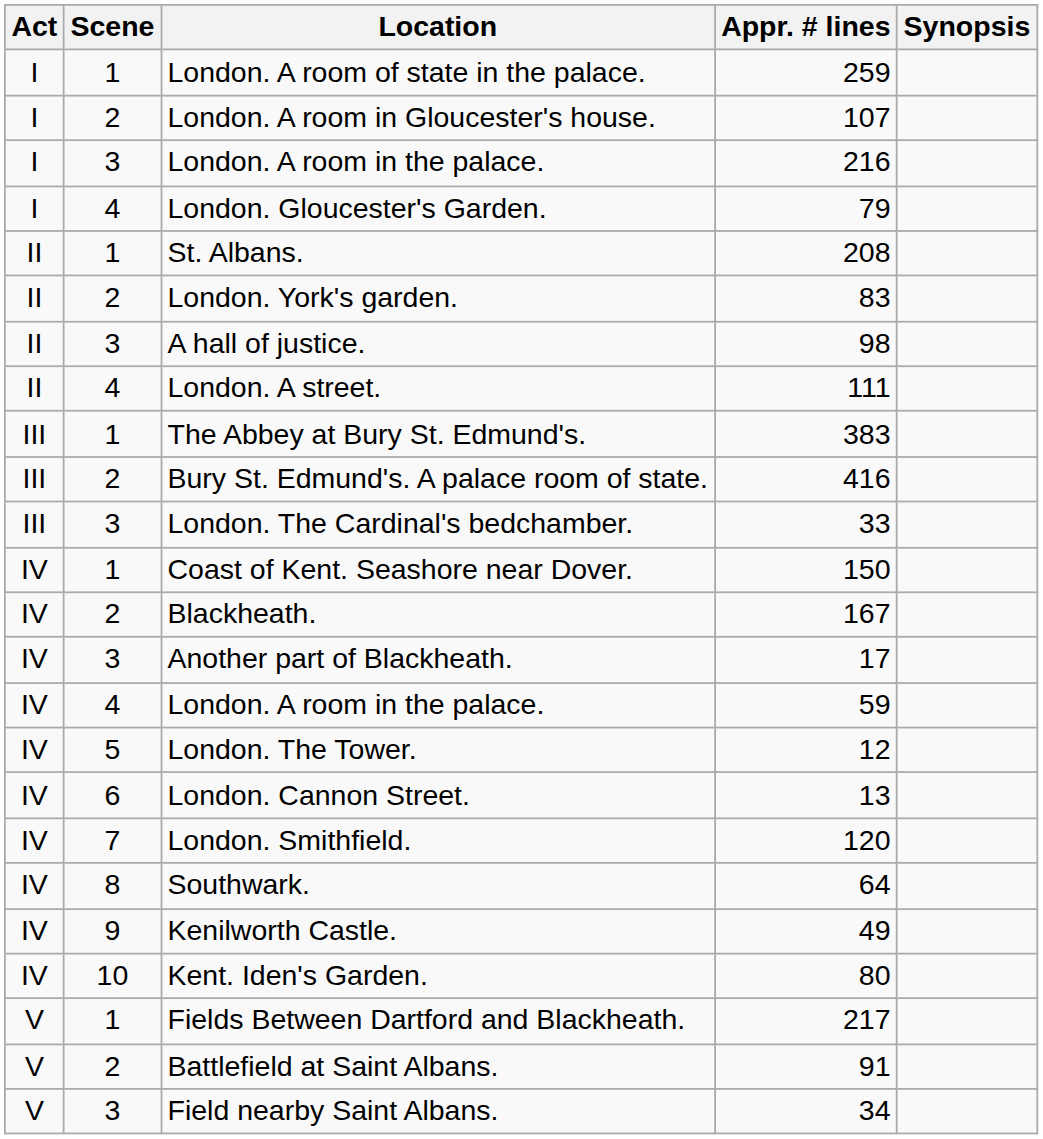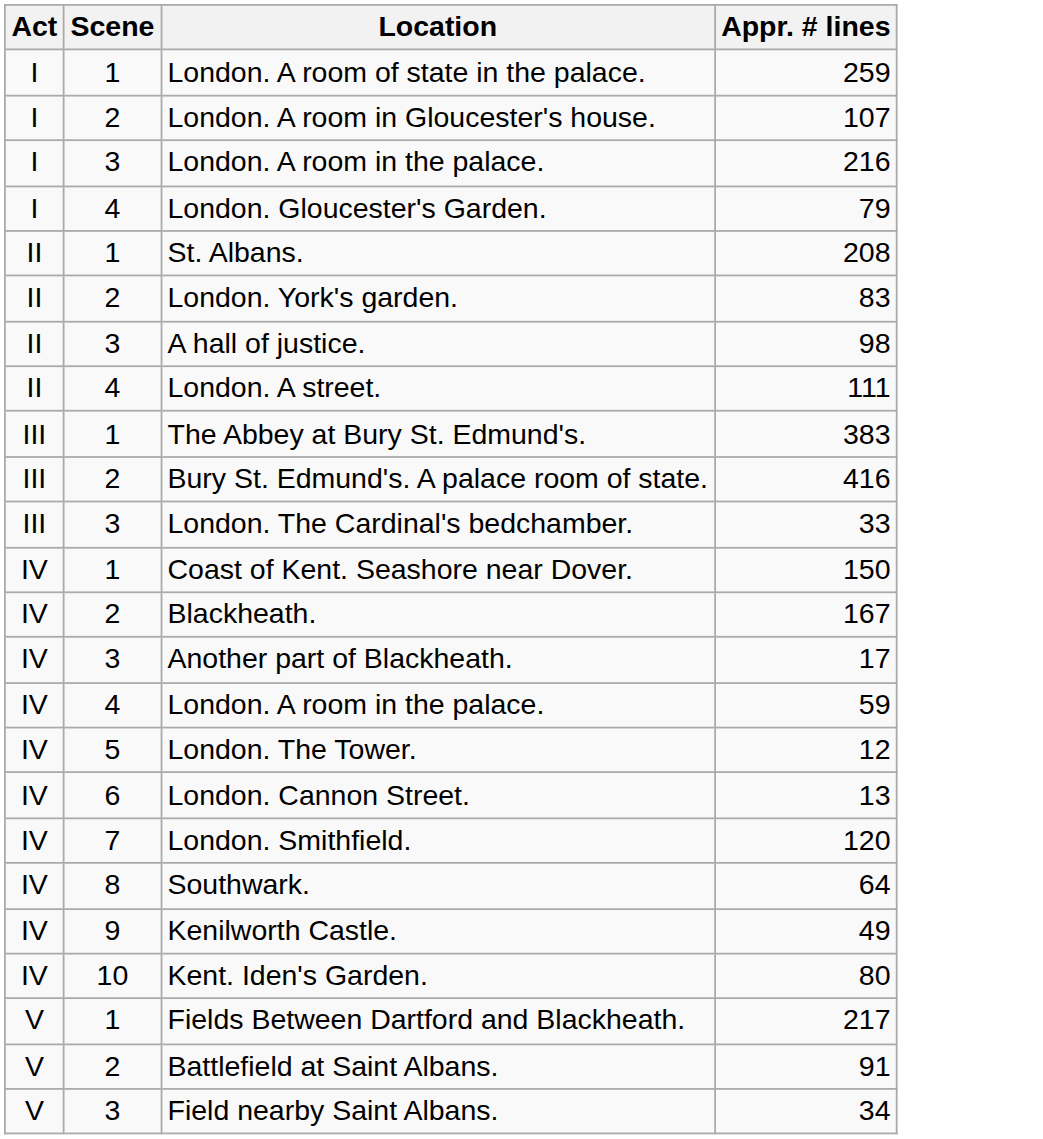- column: Synopsis
